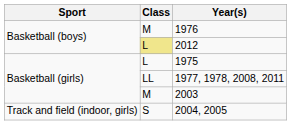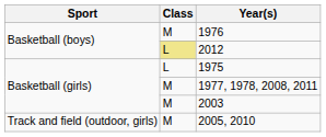1977, 1978, 2008, 2011 | Class: LL -> M
- row: Track and field (indoor, girls) | S | 2004, 2005
+ row: Track and field (outdoor, girls) | M | 2005, 2010
